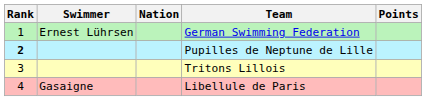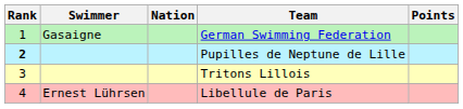German Swimming Federation | Swimmer: Ernest Lührsen -> Gasaigne
Libellule de Paris | Swimmer: Gasaigne -> Ernest Lührsen
